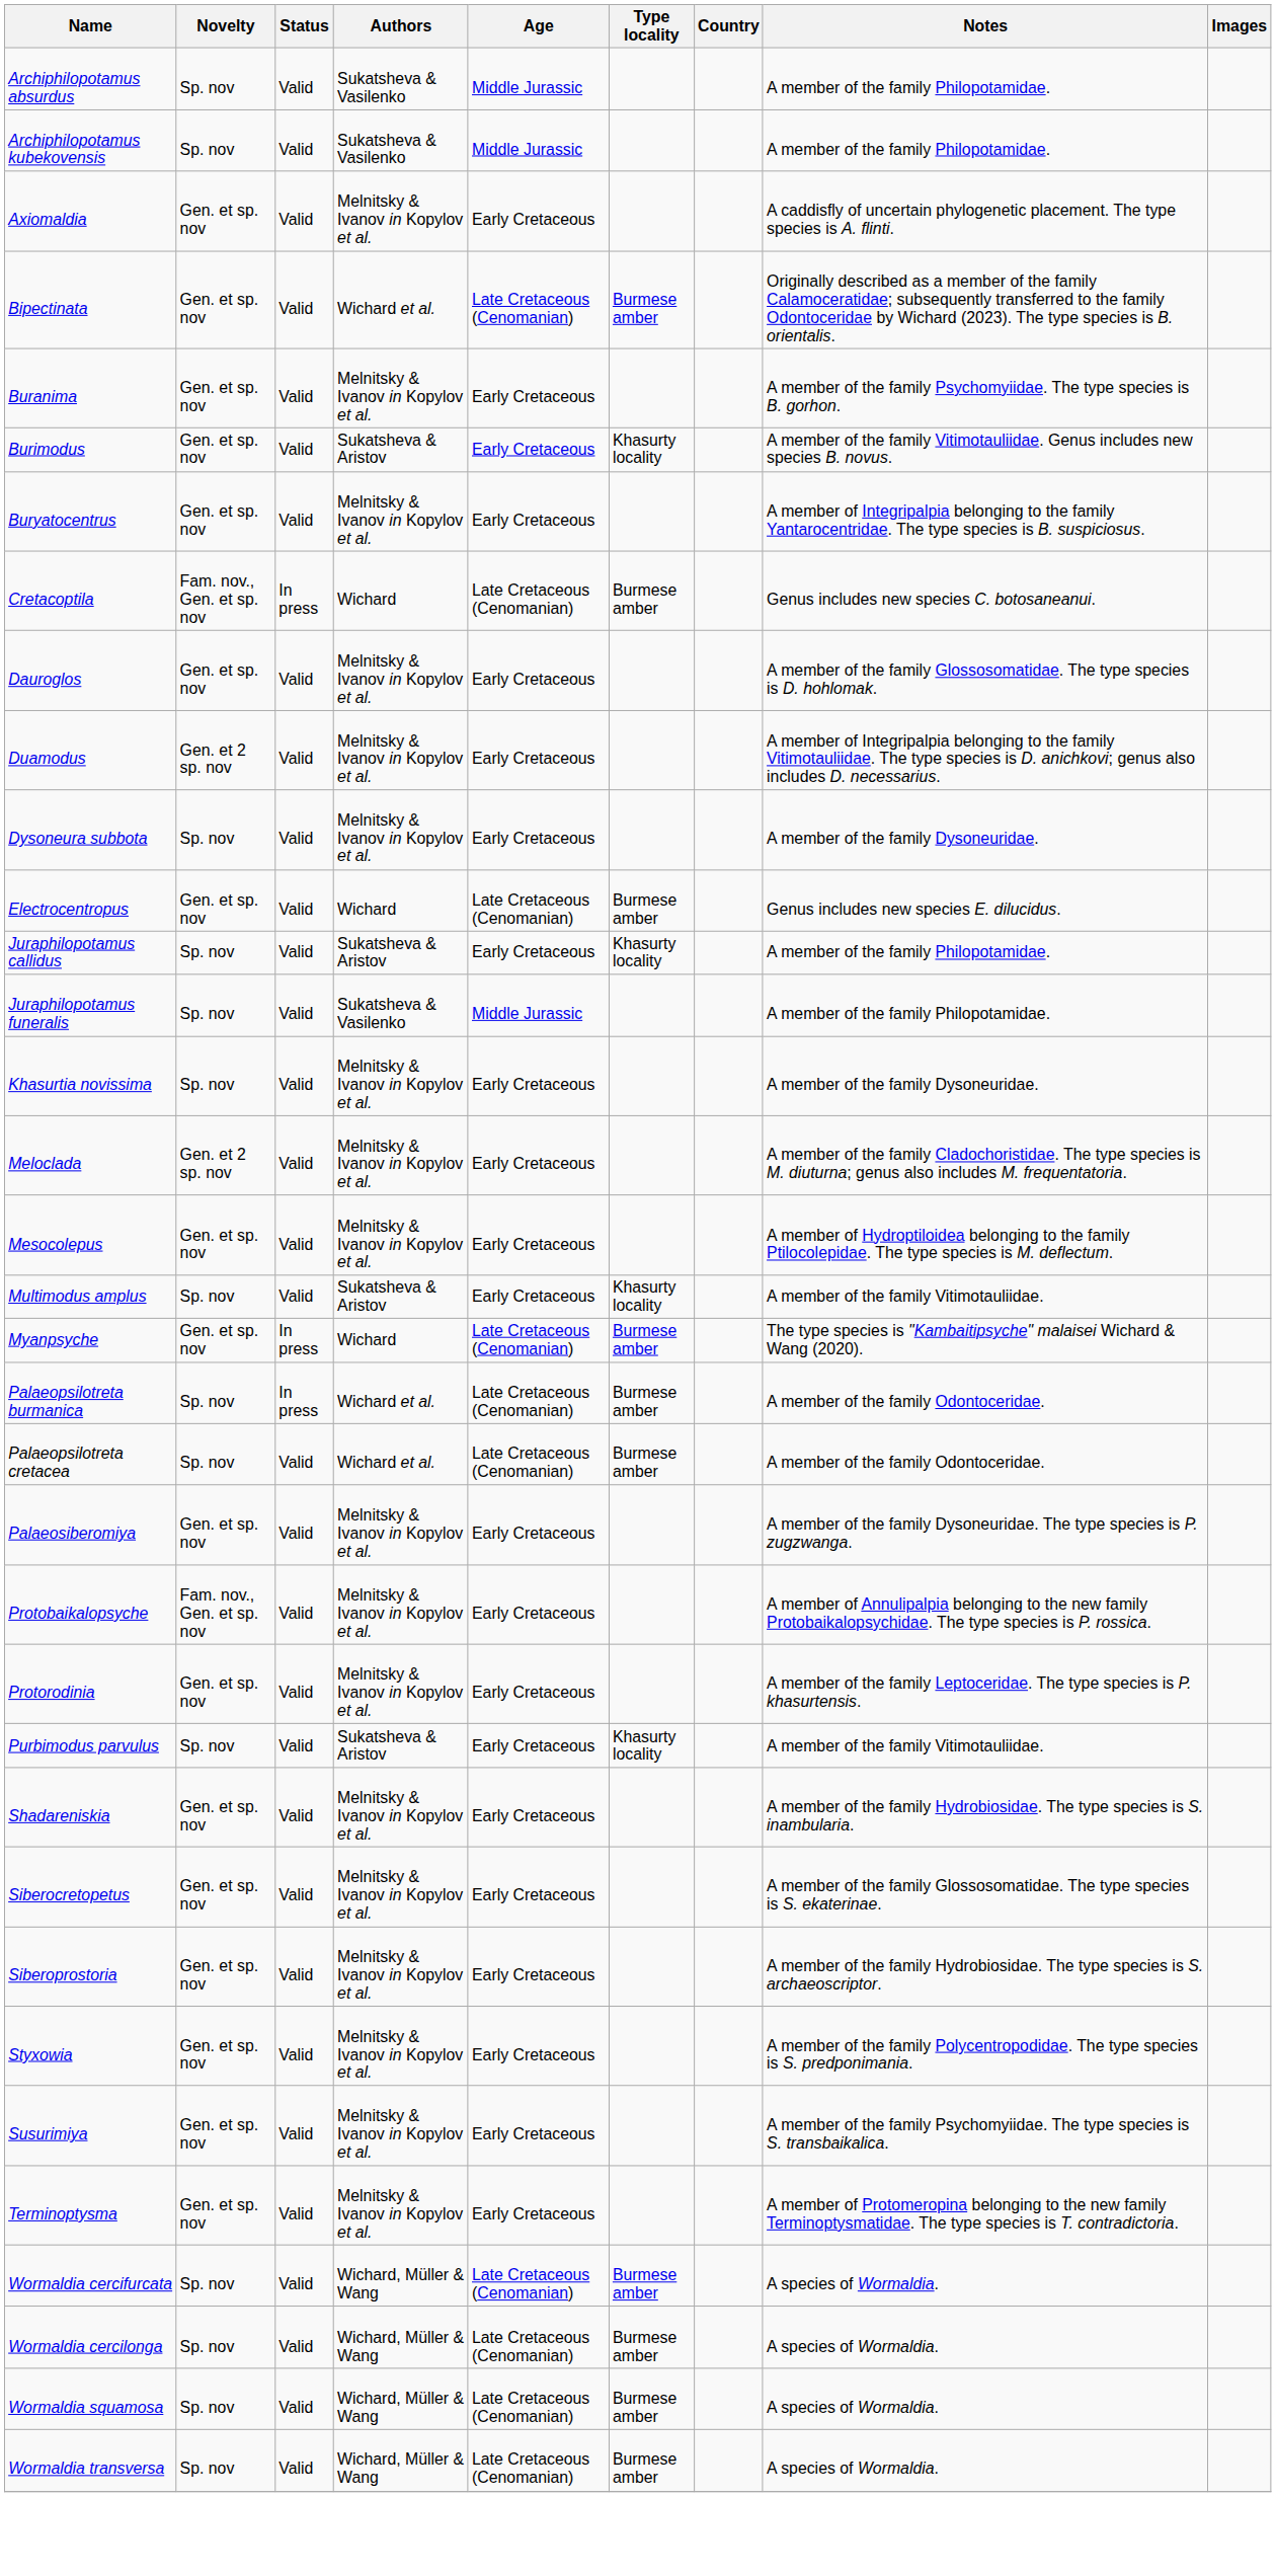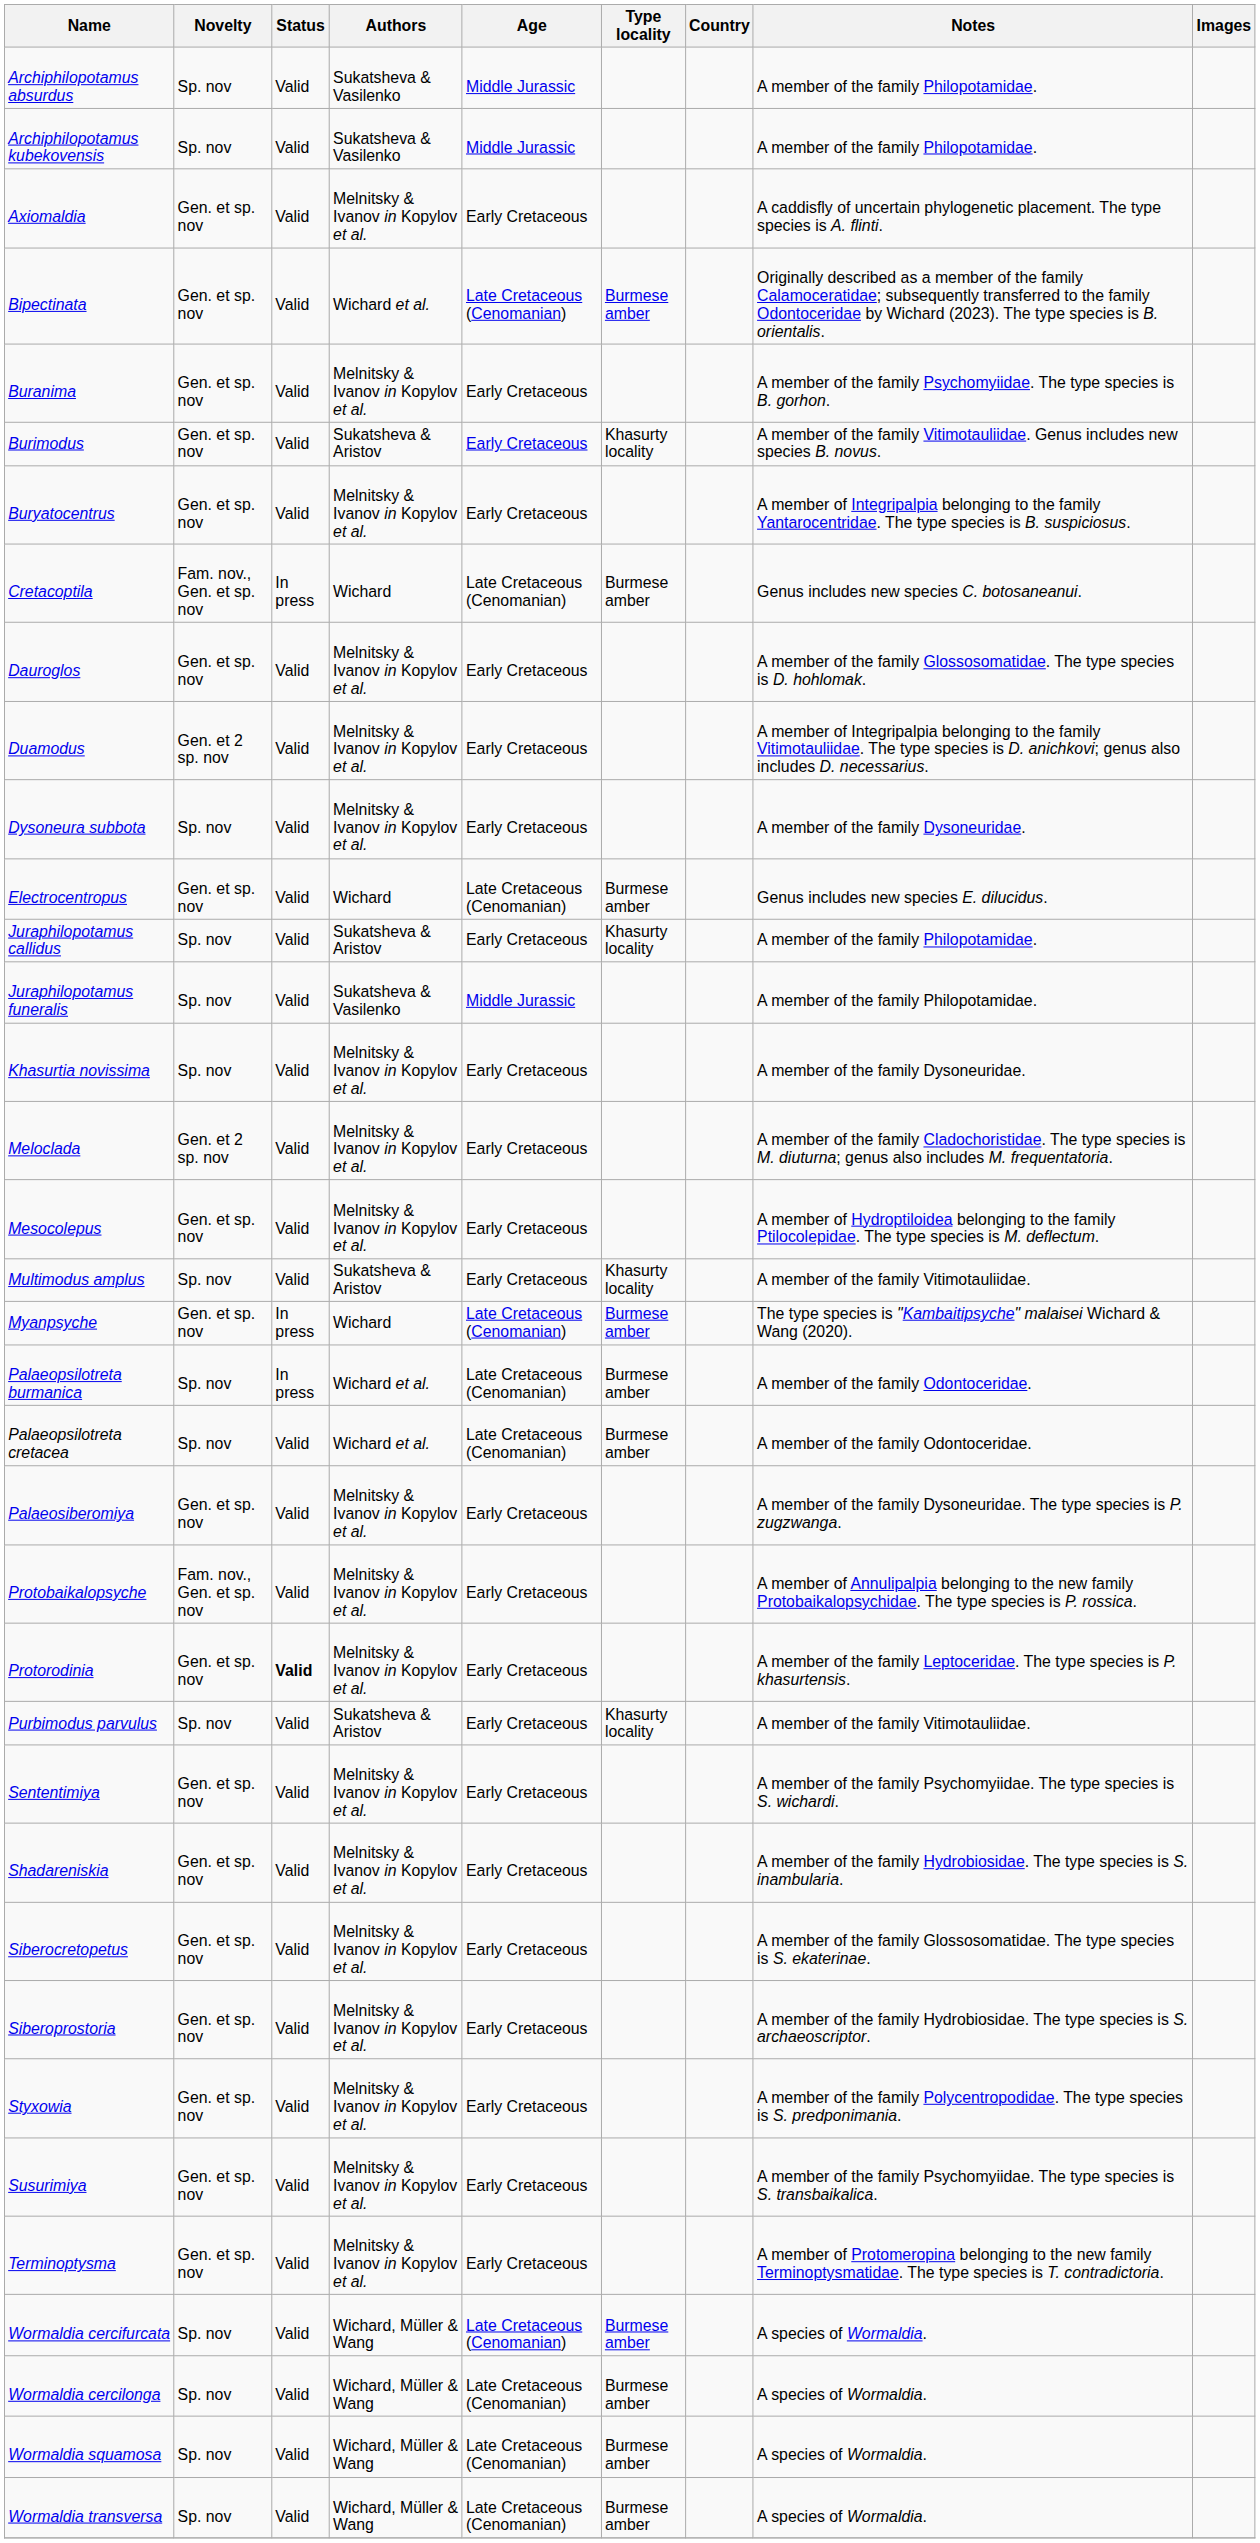Protorodinia | Status: normal -> bold
+ row: Sententimiya | Gen. et sp. nov | Valid | Melnitsky & Ivanov in Kopylov et al. | Early Cretaceous | A member of the family Psychomyiidae. The type species is S. wichardi.
